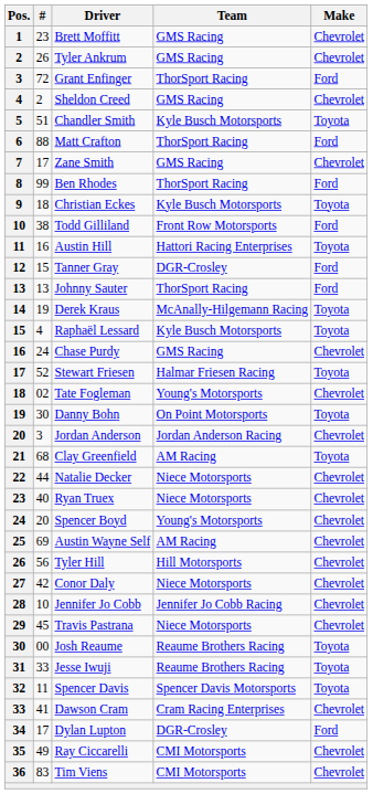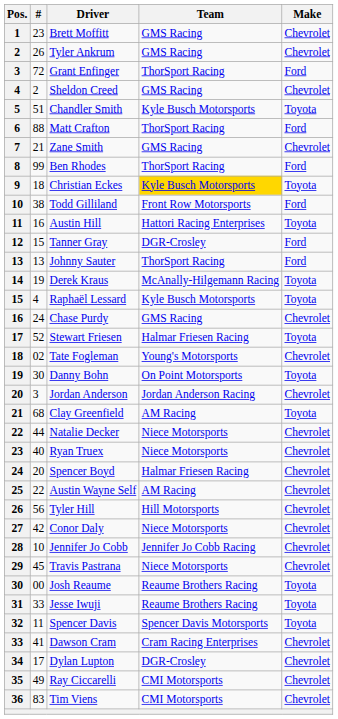Zane Smith | #: 17 -> 21
Christian Eckes | Team: no background -> gold background
Spencer Boyd | Team: Young's Motorsports -> Halmar Friesen Racing
Austin Wayne Self | #: 69 -> 22
Dylan Lupton | Make: Ford -> Chevrolet
